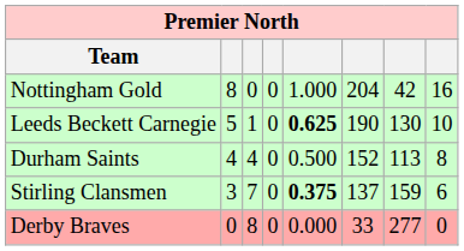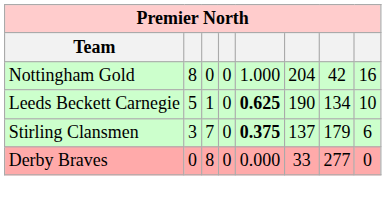Leeds Beckett Carnegie | column 7: 130 -> 134
- row: Durham Saints | 4 | 4 | 0 | 0.500 | 152 | 113 | 8
Stirling Clansmen | column 7: 159 -> 179
